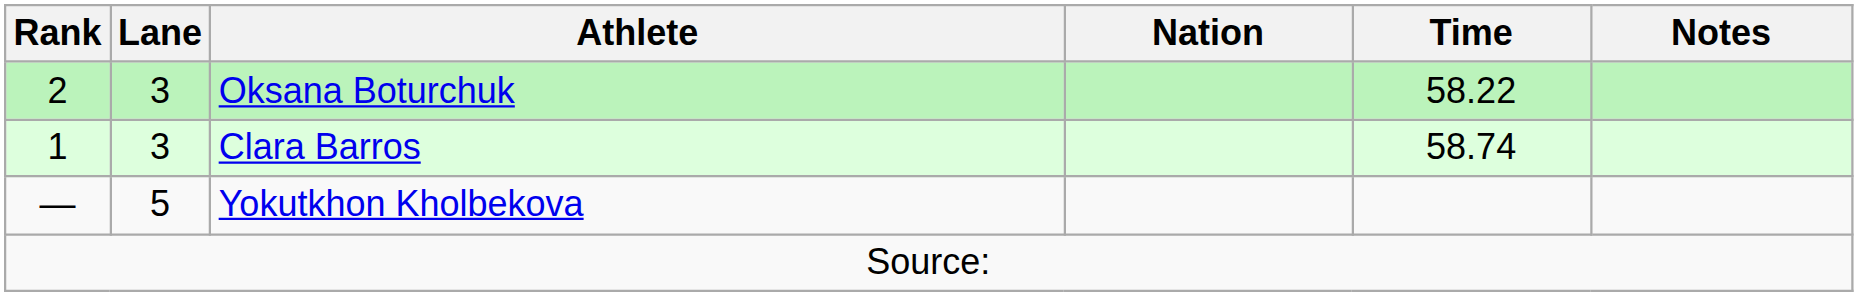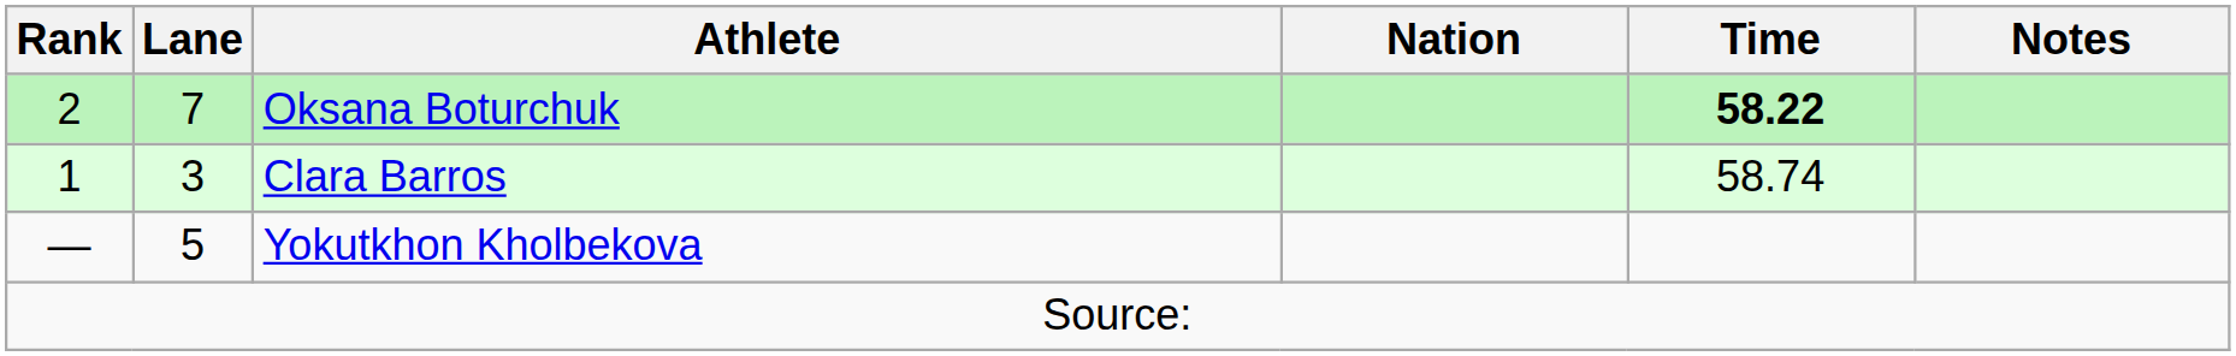Oksana Boturchuk | Lane: 3 -> 7
Oksana Boturchuk | Time: normal -> bold
